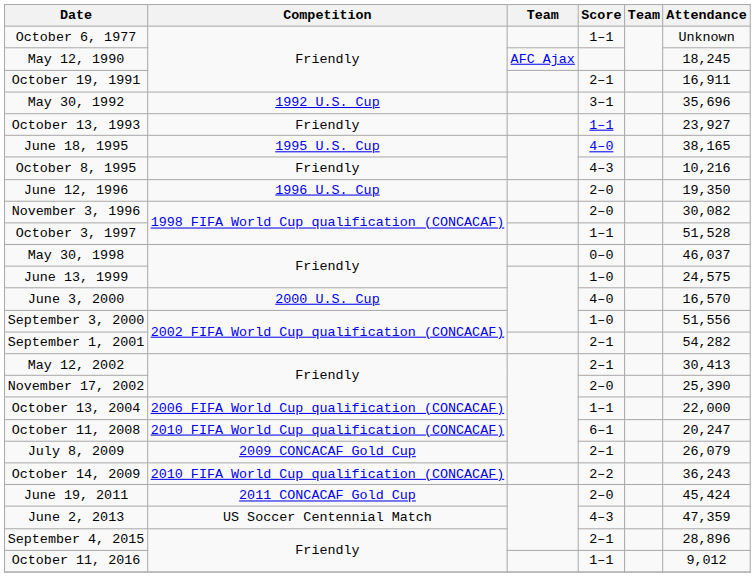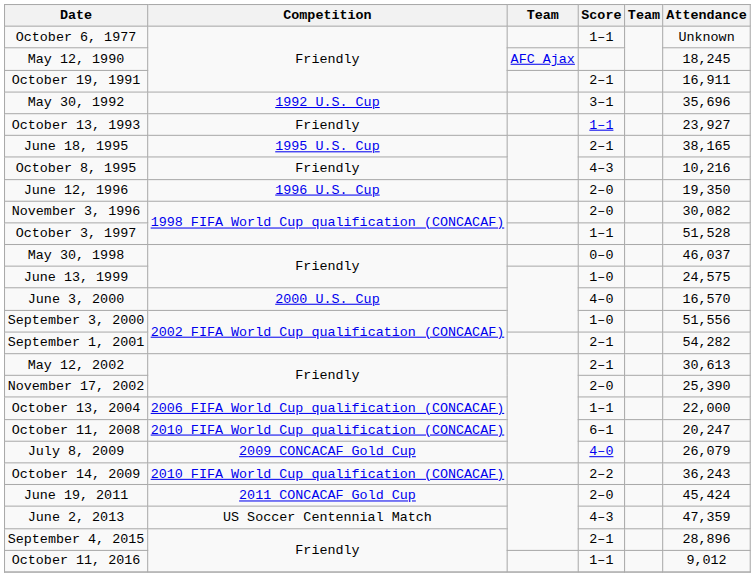June 18, 1995 | Score: 4–0 -> 2–1
May 12, 2002 | Attendance: 30,413 -> 30,613
July 8, 2009 | Score: 2–1 -> 4–0
